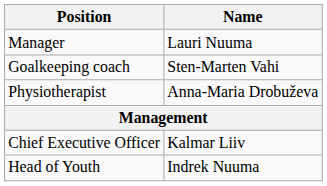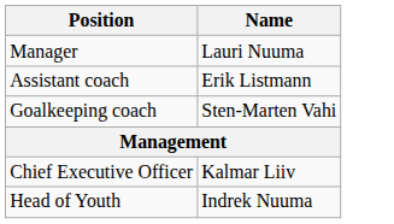+ row: Assistant coach | Erik Listmann
- row: Physiotherapist | Anna-Maria Drobuževa
